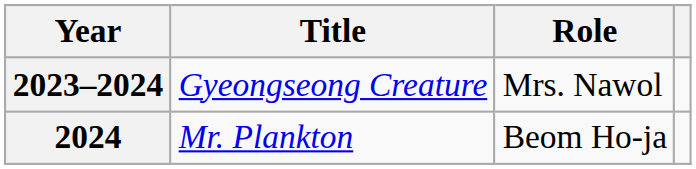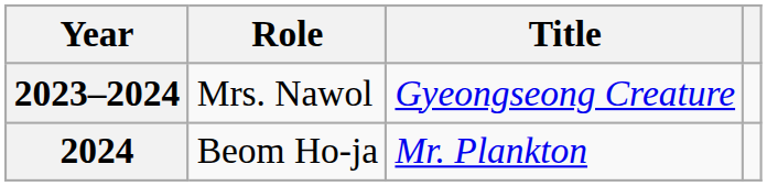columns swapped: Title <-> Role
